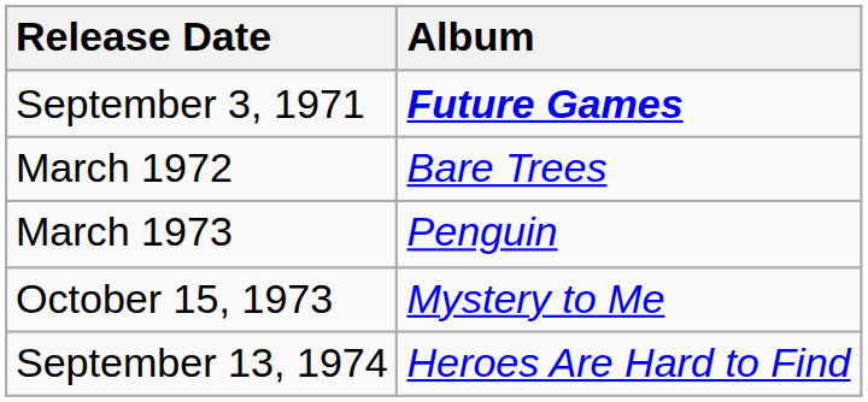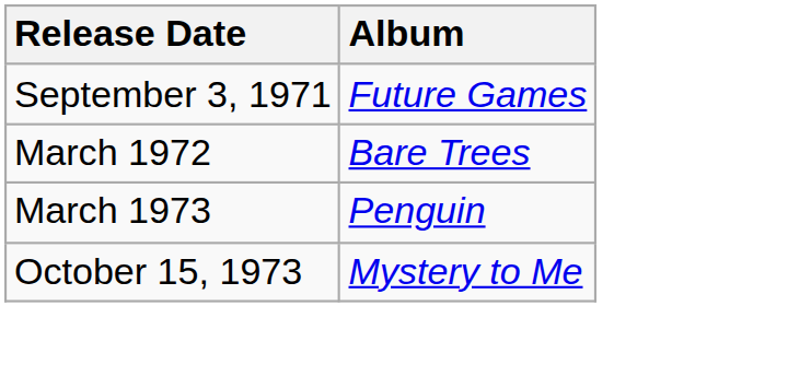September 3, 1971 | Album: bold -> normal
- row: September 13, 1974 | Heroes Are Hard to Find
